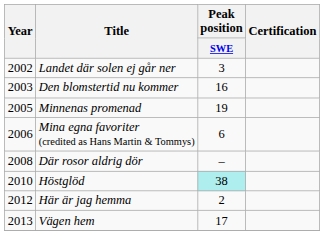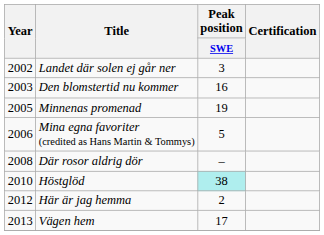Mina egna favoriter (credited as Hans Martin & Tommys) | Peak position / SWE: 6 -> 5
